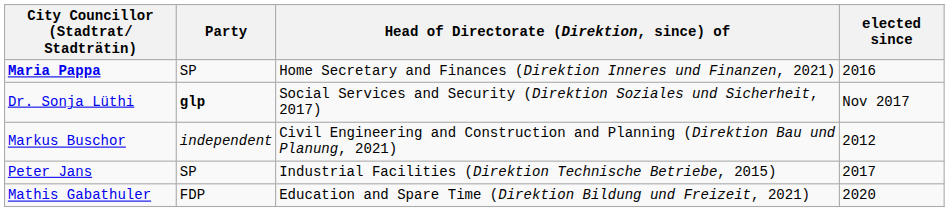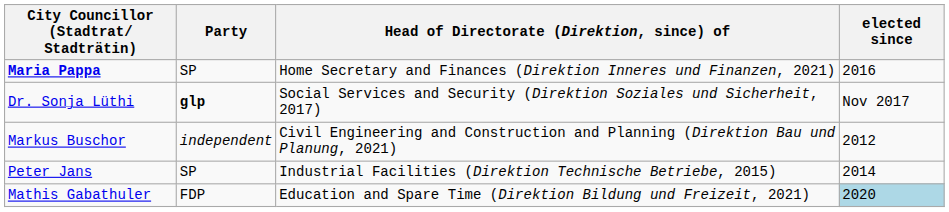Peter Jans | elected since: 2017 -> 2014
Mathis Gabathuler | elected since: no background -> lightblue background
